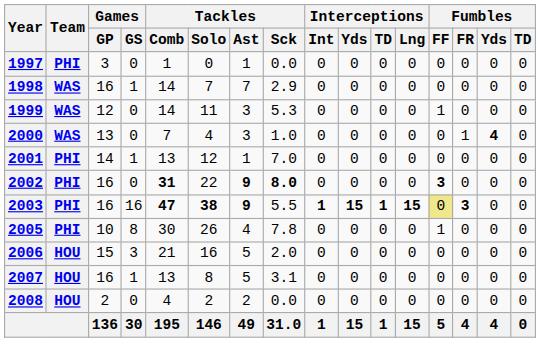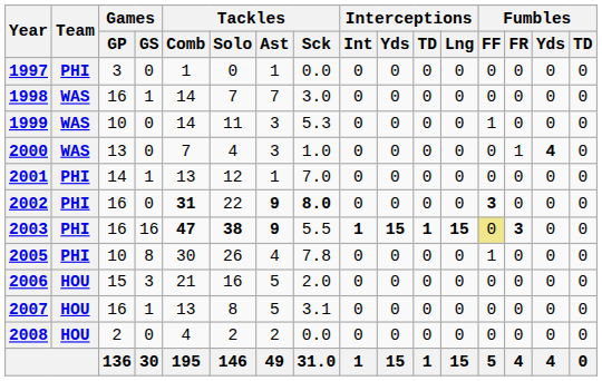1998 | Tackles / Sck: 2.9 -> 3.0
1999 | Games / GP: 12 -> 10
